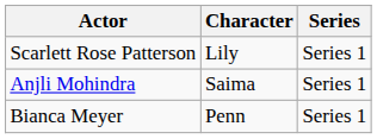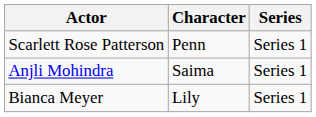Scarlett Rose Patterson | Character: Lily -> Penn
Bianca Meyer | Character: Penn -> Lily
